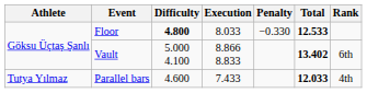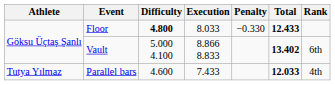Floor | Total: 12.533 -> 12.433
